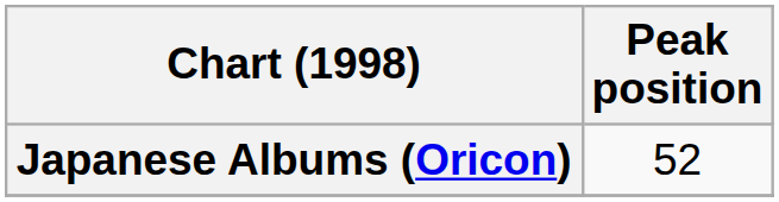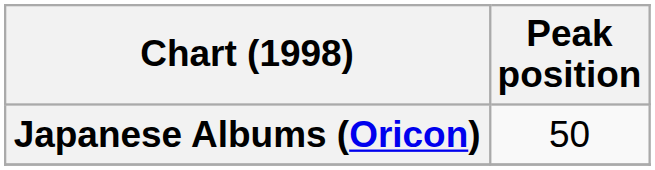Japanese Albums (Oricon) | Peak position: 52 -> 50
